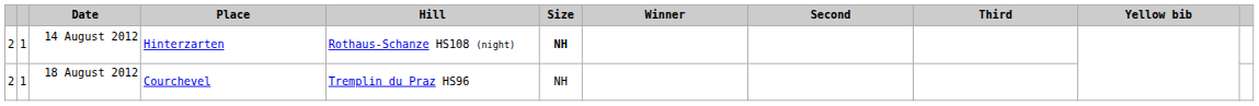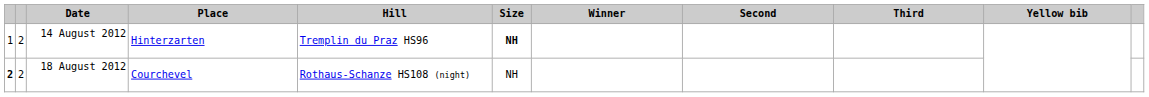14 August 2012 | column 1: 2 -> 1
14 August 2012 | column 2: 1 -> 2
14 August 2012 | Hill: Rothaus-Schanze HS108 (night) -> Tremplin du Praz HS96
18 August 2012 | column 1: normal -> bold
18 August 2012 | column 2: 1 -> 2
18 August 2012 | Hill: Tremplin du Praz HS96 -> Rothaus-Schanze HS108 (night)
